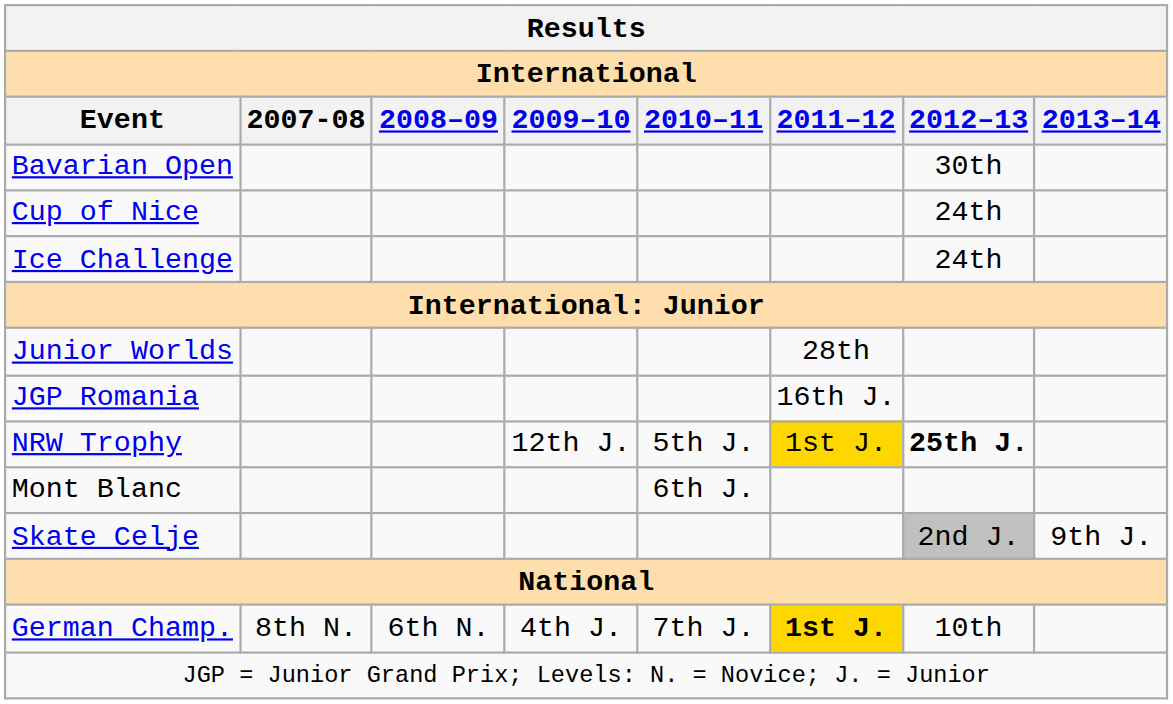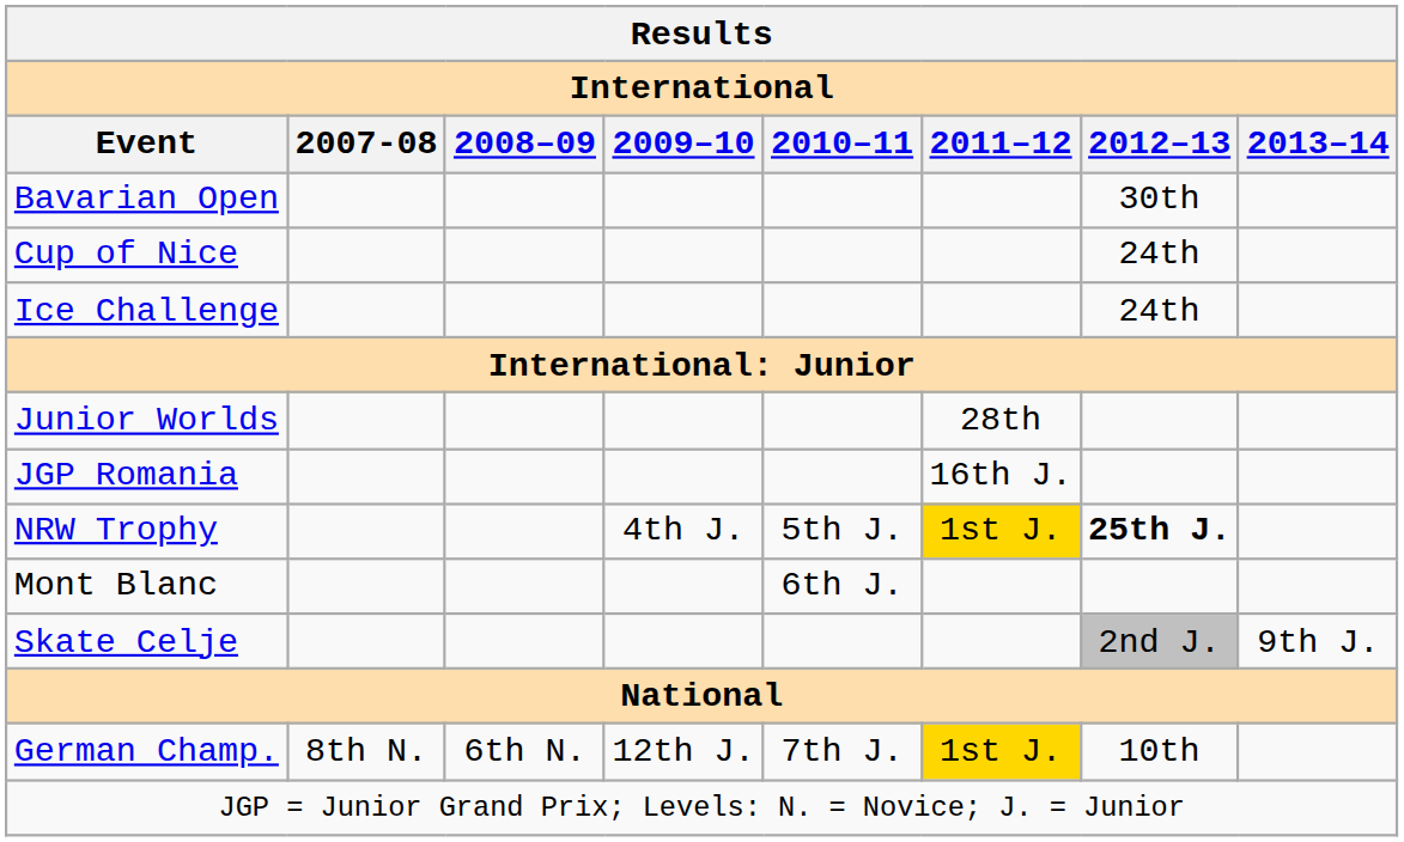NRW Trophy | 2009–10: 12th J. -> 4th J.
German Champ. | 2009–10: 4th J. -> 12th J.
German Champ. | 2011–12: bold -> normal
